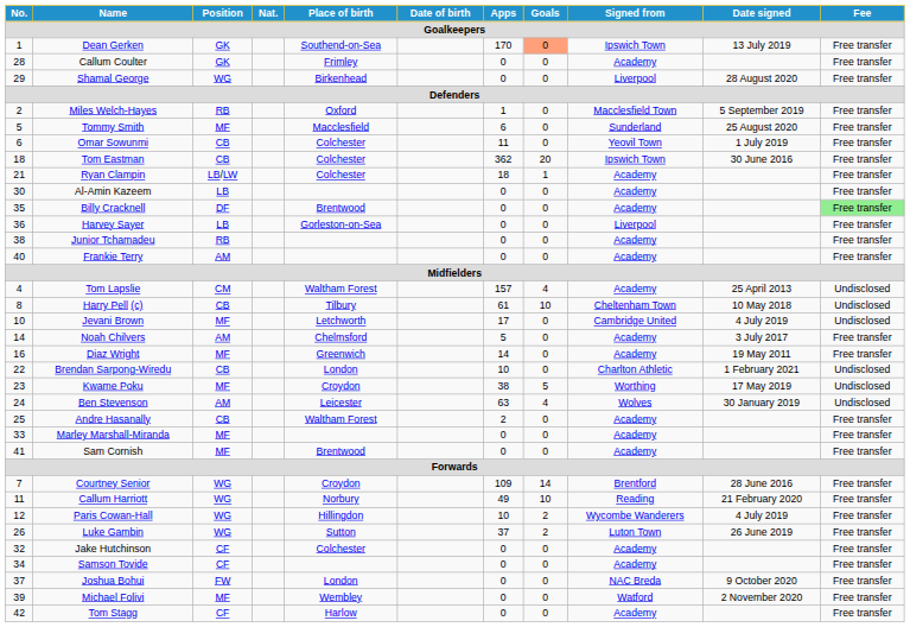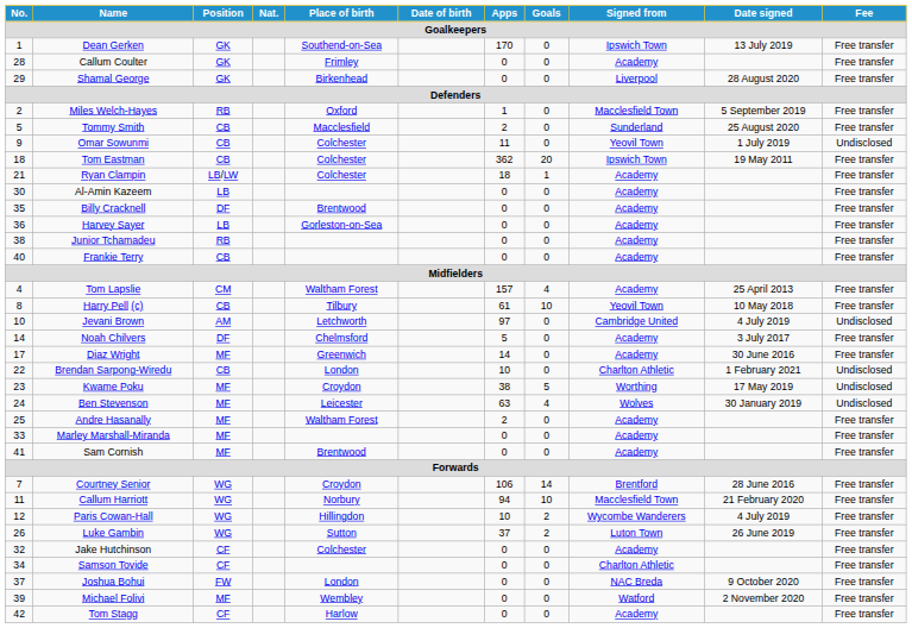Dean Gerken | Goals: lightsalmon background -> no background
Shamal George | Position: WG -> GK
Tommy Smith | Position: MF -> CB
Tommy Smith | Apps: 6 -> 2
Omar Sowunmi | No.: 6 -> 9
Omar Sowunmi | Fee: Free transfer -> Undisclosed
Tom Eastman | Date signed: 30 June 2016 -> 19 May 2011
Billy Cracknell | Fee: lightgreen background -> no background
Harvey Sayer | Signed from: Liverpool -> Academy
Frankie Terry | Position: AM -> CB
Tom Lapslie | Fee: Undisclosed -> Free transfer
Harry Pell (c) | Signed from: Cheltenham Town -> Yeovil Town
Harry Pell (c) | Fee: Undisclosed -> Free transfer
Jevani Brown | Position: MF -> AM
Jevani Brown | Apps: 17 -> 97
Noah Chilvers | Position: AM -> DF
Diaz Wright | No.: 16 -> 17
Diaz Wright | Date signed: 19 May 2011 -> 30 June 2016
Ben Stevenson | Position: AM -> MF
Andre Hasanally | Position: CB -> MF
Courtney Senior | Apps: 109 -> 106
Callum Harriott | Apps: 49 -> 94
Callum Harriott | Signed from: Reading -> Macclesfield Town
Samson Tovide | Signed from: Academy -> Charlton Athletic
